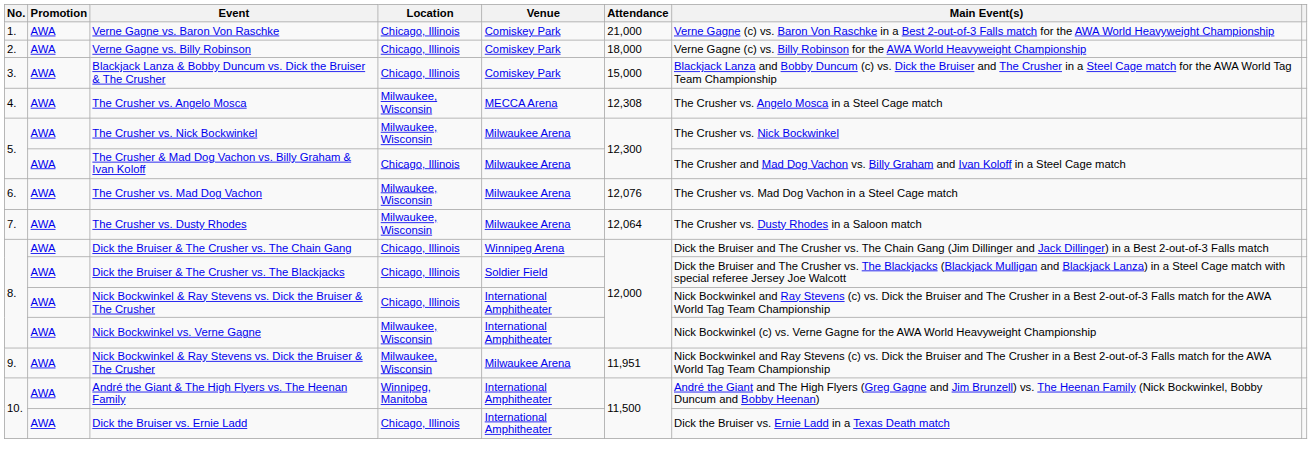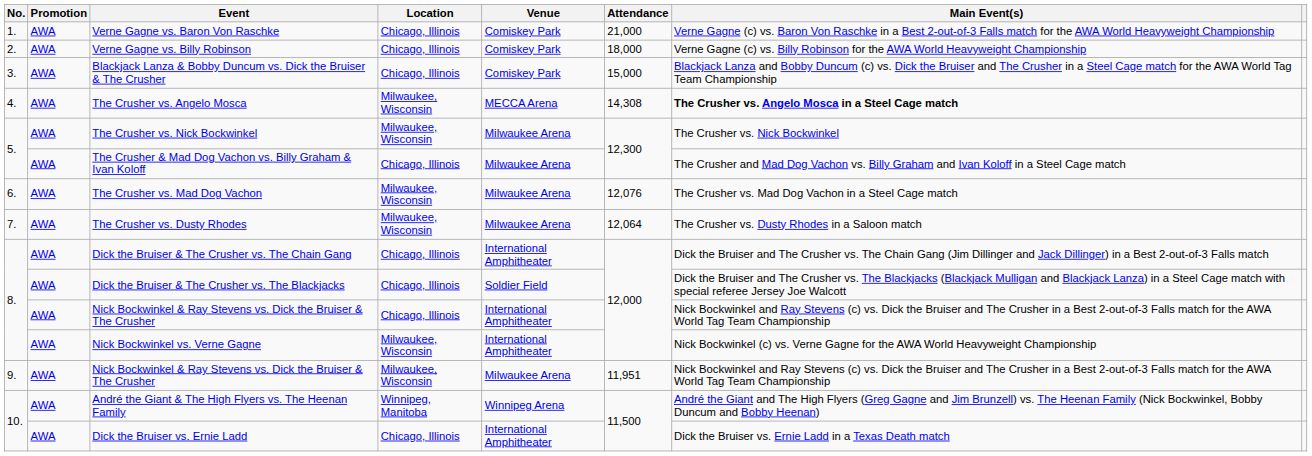The Crusher vs. Angelo Mosca | Attendance: 12,308 -> 14,308
The Crusher vs. Angelo Mosca | Main Event(s): normal -> bold
Dick the Bruiser & The Crusher vs. The Chain Gang | Venue: Winnipeg Arena -> International Amphitheater
André the Giant & The High Flyers vs. The Heenan Family | Venue: International Amphitheater -> Winnipeg Arena
